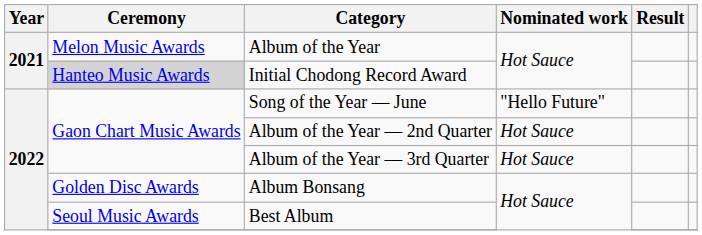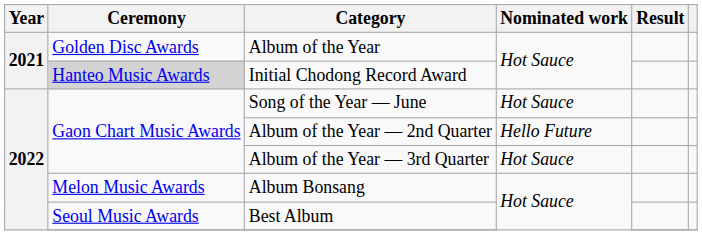Album of the Year | Ceremony: Melon Music Awards -> Golden Disc Awards
Song of the Year — June | Nominated work: "Hello Future" -> Hot Sauce
Album of the Year — 2nd Quarter | Nominated work: Hot Sauce -> Hello Future
Album Bonsang | Ceremony: Golden Disc Awards -> Melon Music Awards
